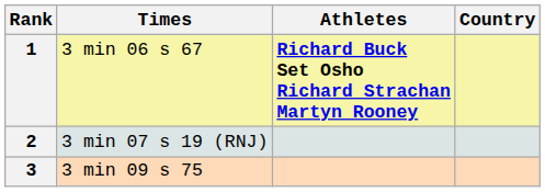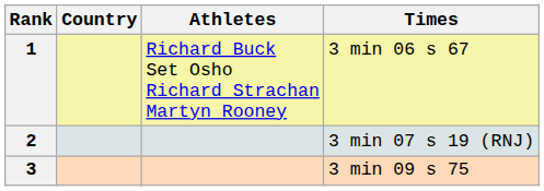columns swapped: Country <-> Times
1 | Athletes: bold -> normal
